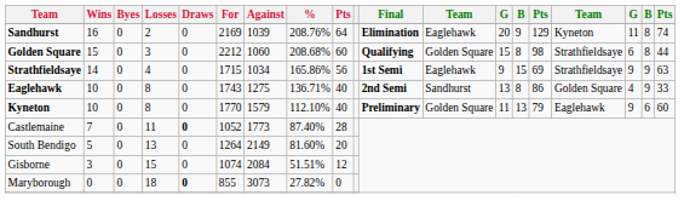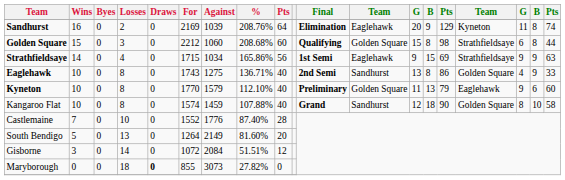+ row: Kangaroo Flat | 10 | 0 | 8 | 0 | 1574 | 1459 | 107.88% | 40 | Grand | Sandhurst | 12 | 18 | 90 | Golden Square | 8 | 10 | 58
Castlemaine | Losses: 11 -> 10
Castlemaine | Draws: bold -> normal
Castlemaine | For: 1052 -> 1552
Castlemaine | Against: 1773 -> 1776
Gisborne | Losses: 15 -> 14
Gisborne | For: 1074 -> 1072
